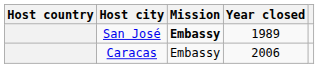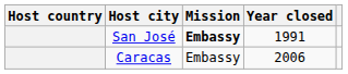San José | Year closed: 1989 -> 1991
